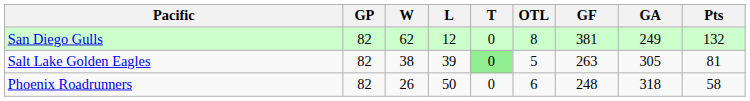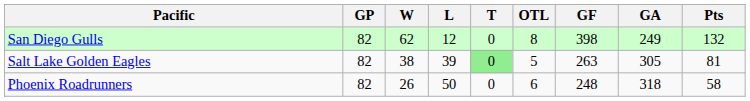San Diego Gulls | GF: 381 -> 398
